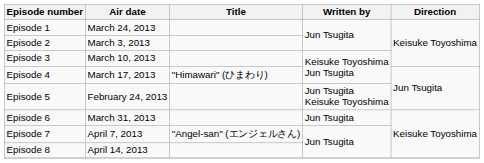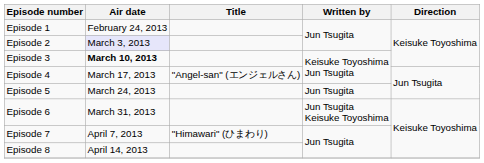Episode 1 | Air date: March 24, 2013 -> February 24, 2013
Episode 2 | Air date: no background -> lavender background
Episode 3 | Air date: normal -> bold
Episode 4 | Title: "Himawari" (ひまわり) -> "Angel-san" (エンジェルさん)
Episode 5 | Air date: February 24, 2013 -> March 24, 2013
Episode 5 | Written by: Jun Tsugita Keisuke Toyoshima -> Jun Tsugita
Episode 6 | Written by: Jun Tsugita -> Jun Tsugita Keisuke Toyoshima
Episode 7 | Title: "Angel-san" (エンジェルさん) -> "Himawari" (ひまわり)
